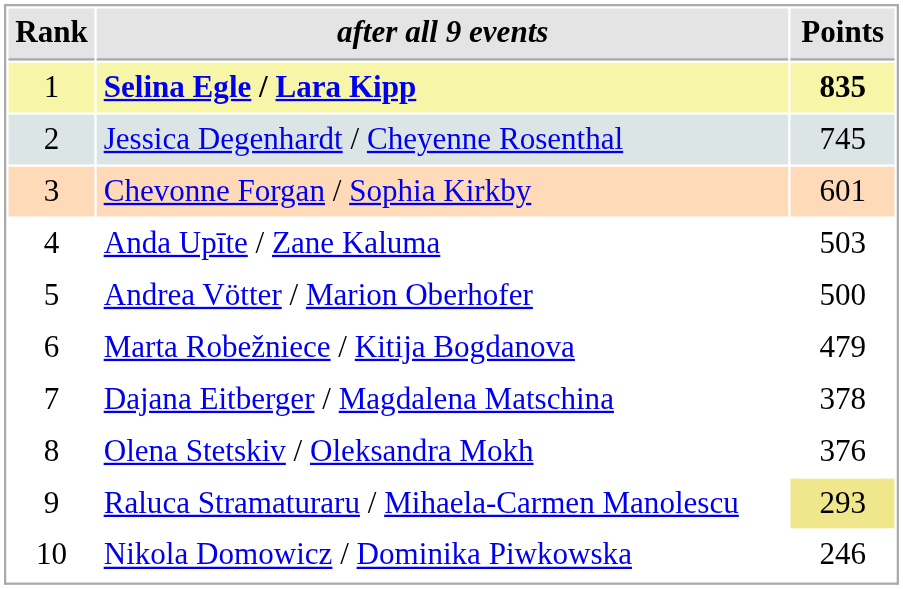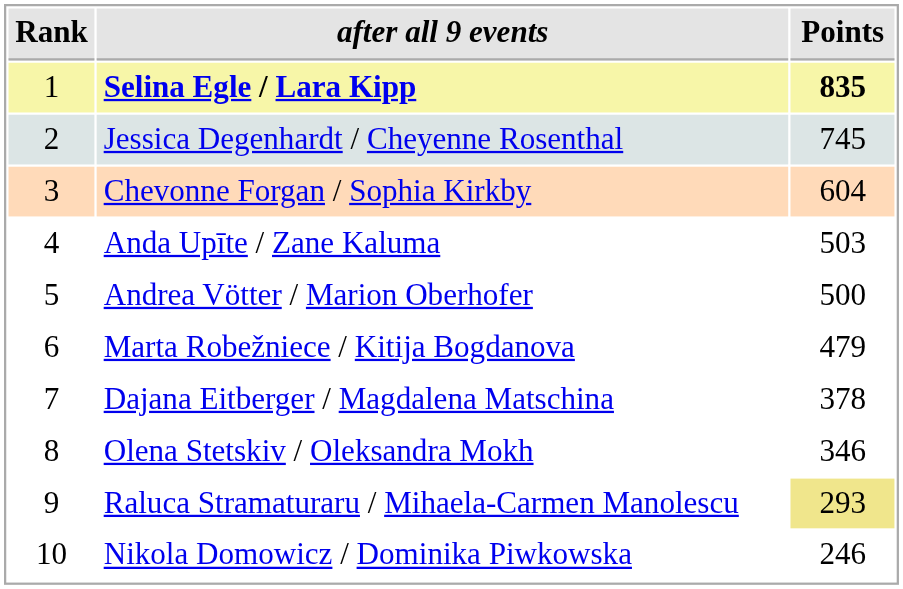Chevonne Forgan / Sophia Kirkby | Points: 601 -> 604
Olena Stetskiv / Oleksandra Mokh | Points: 376 -> 346
